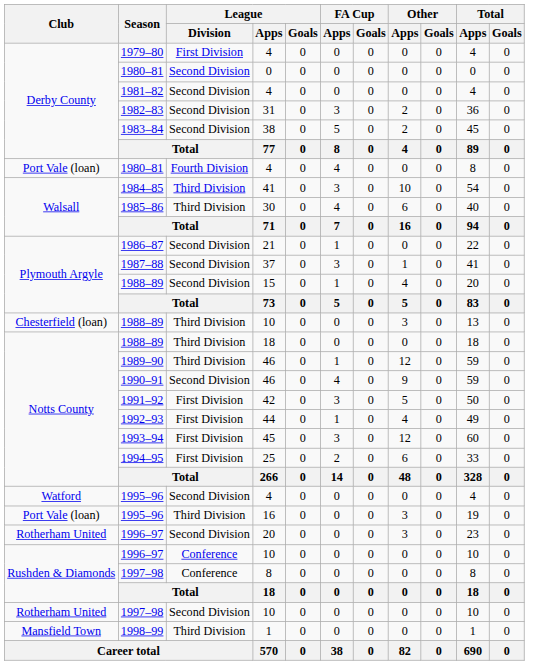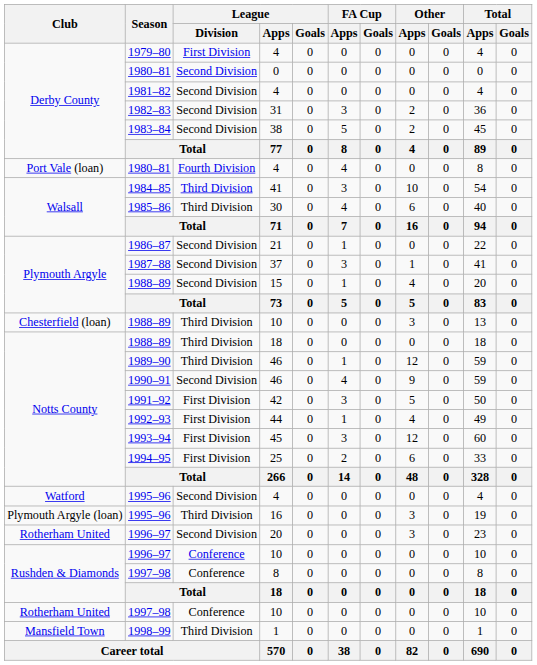1995–96 / 16 | Club: Port Vale (loan) -> Plymouth Argyle (loan)
1997–98 / 10 | League / Division: Second Division -> Conference
